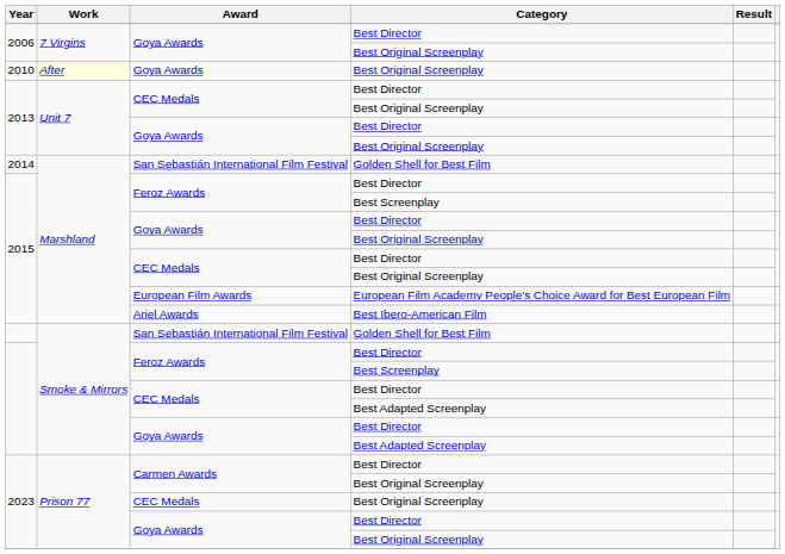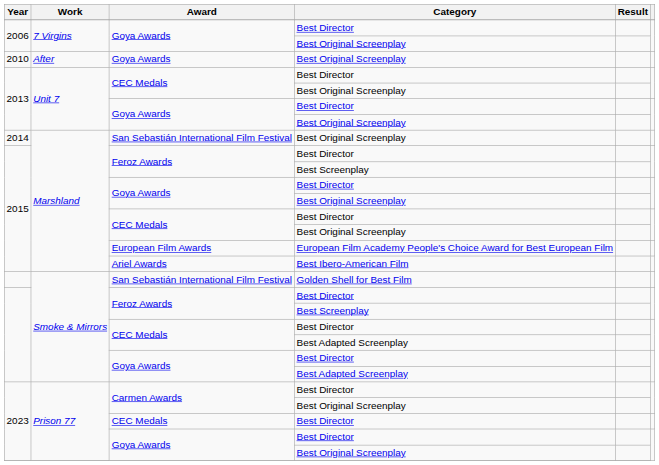2010 | Work: lightyellow background -> no background
2014 | Category: Golden Shell for Best Film -> Best Original Screenplay
2023 / CEC Medals | Category: Best Original Screenplay -> Best Director
